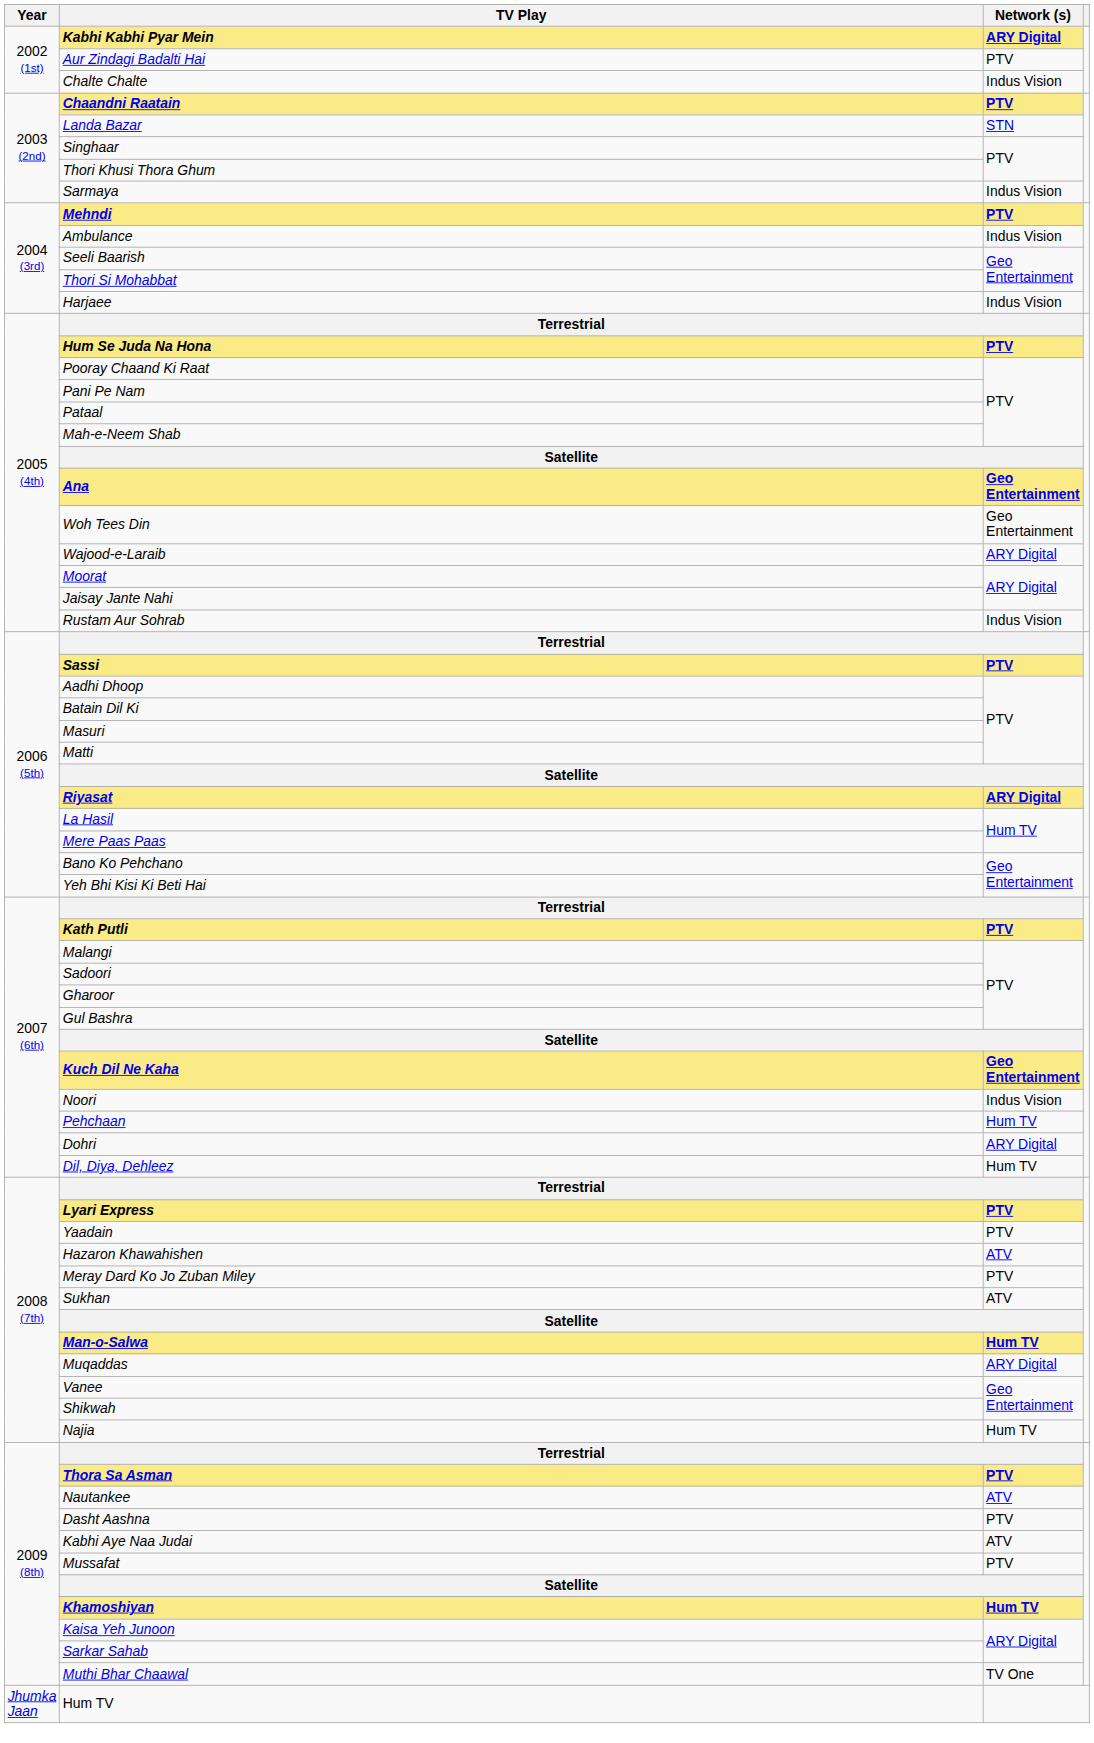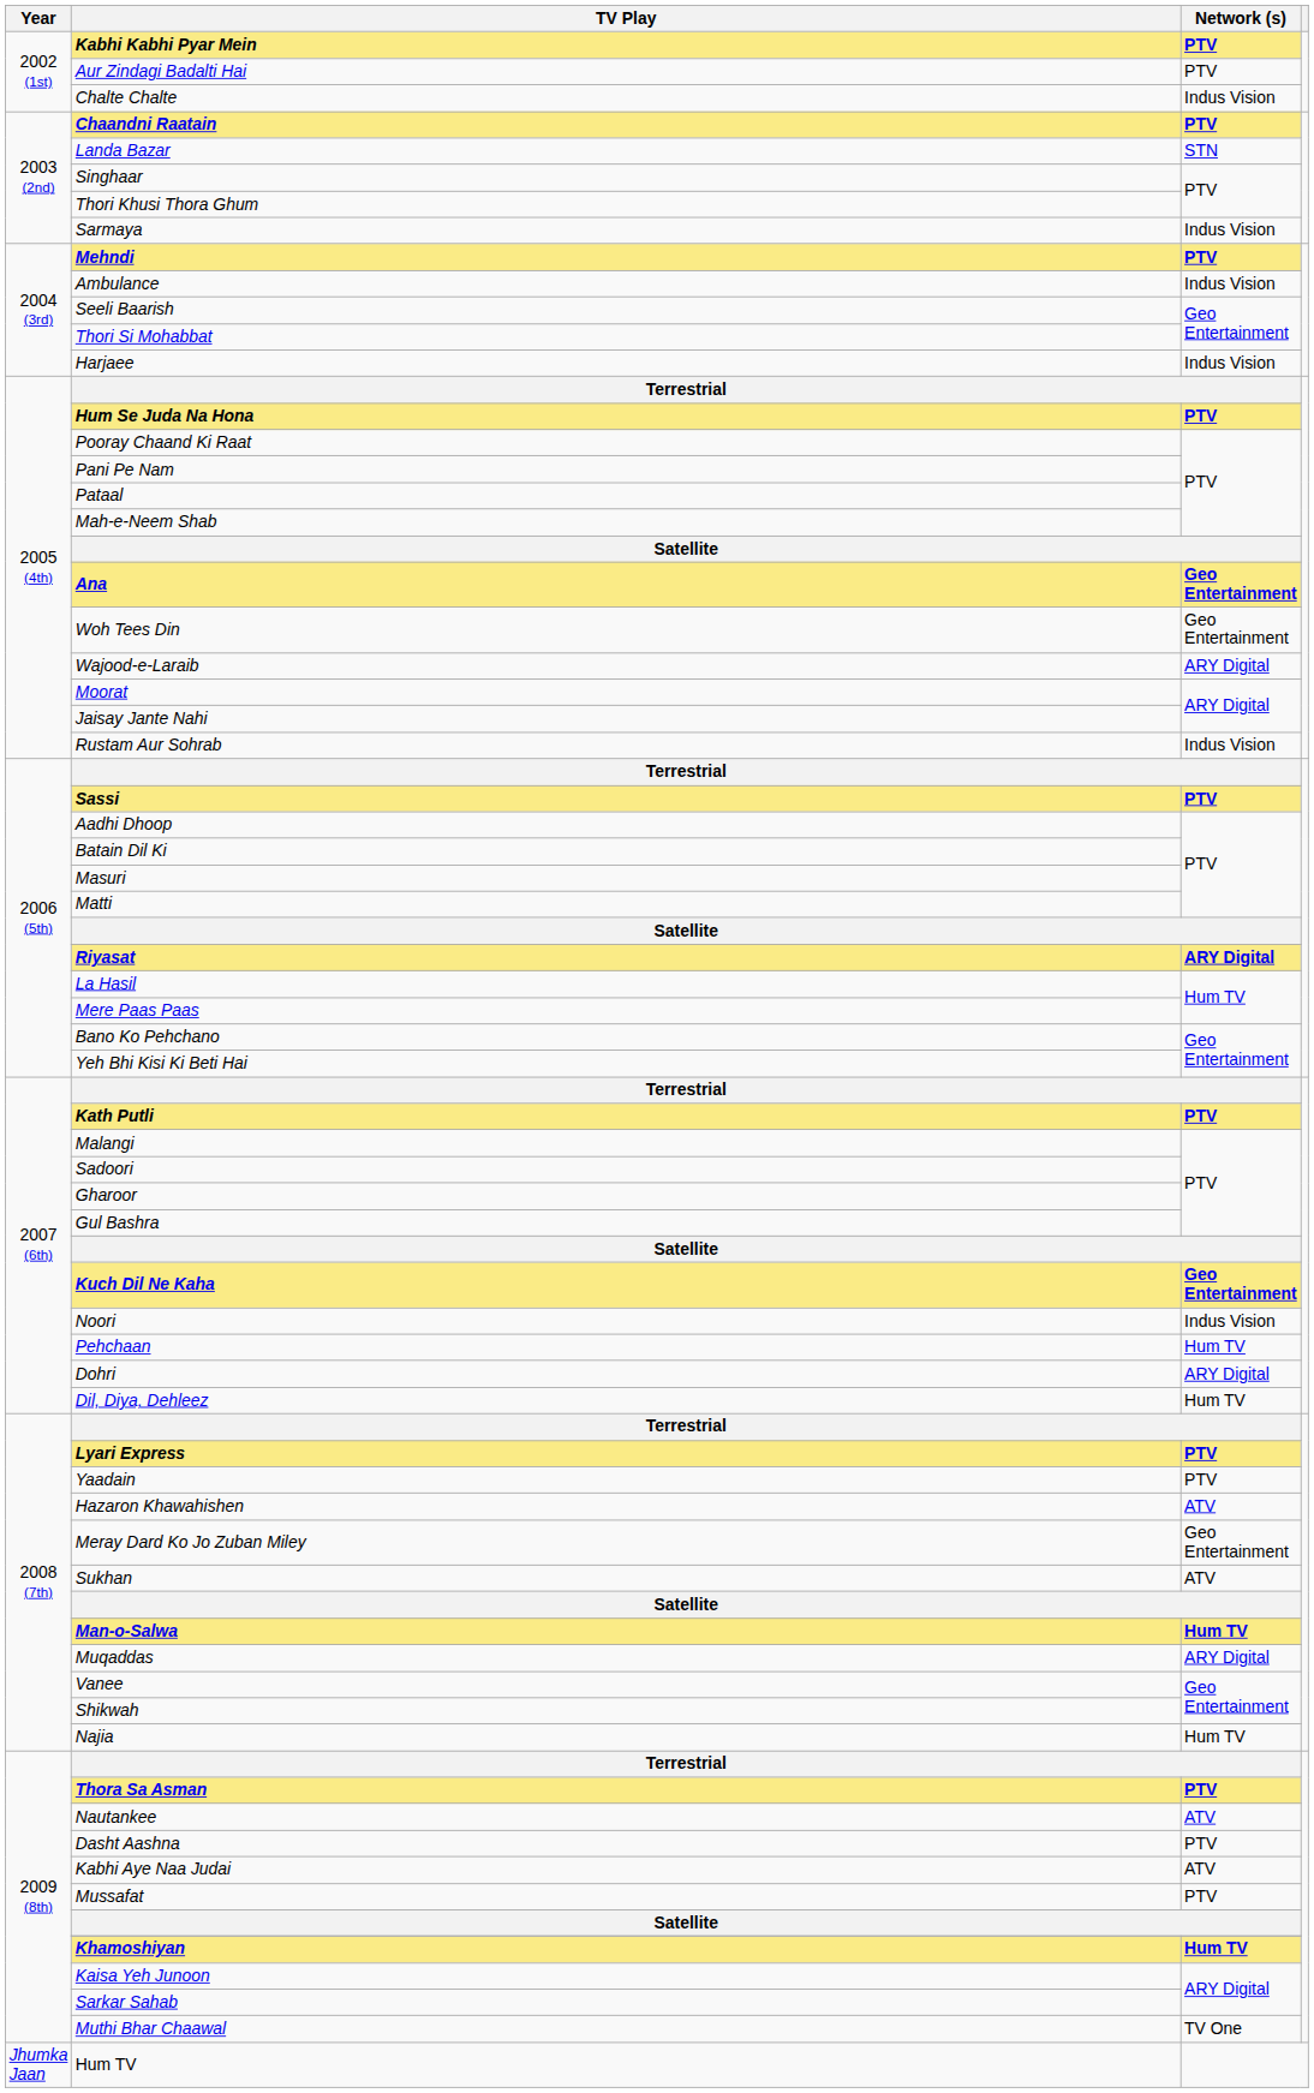Kabhi Kabhi Pyar Mein | Network (s): ARY Digital -> PTV
Meray Dard Ko Jo Zuban Miley | Network (s): PTV -> Geo Entertainment
